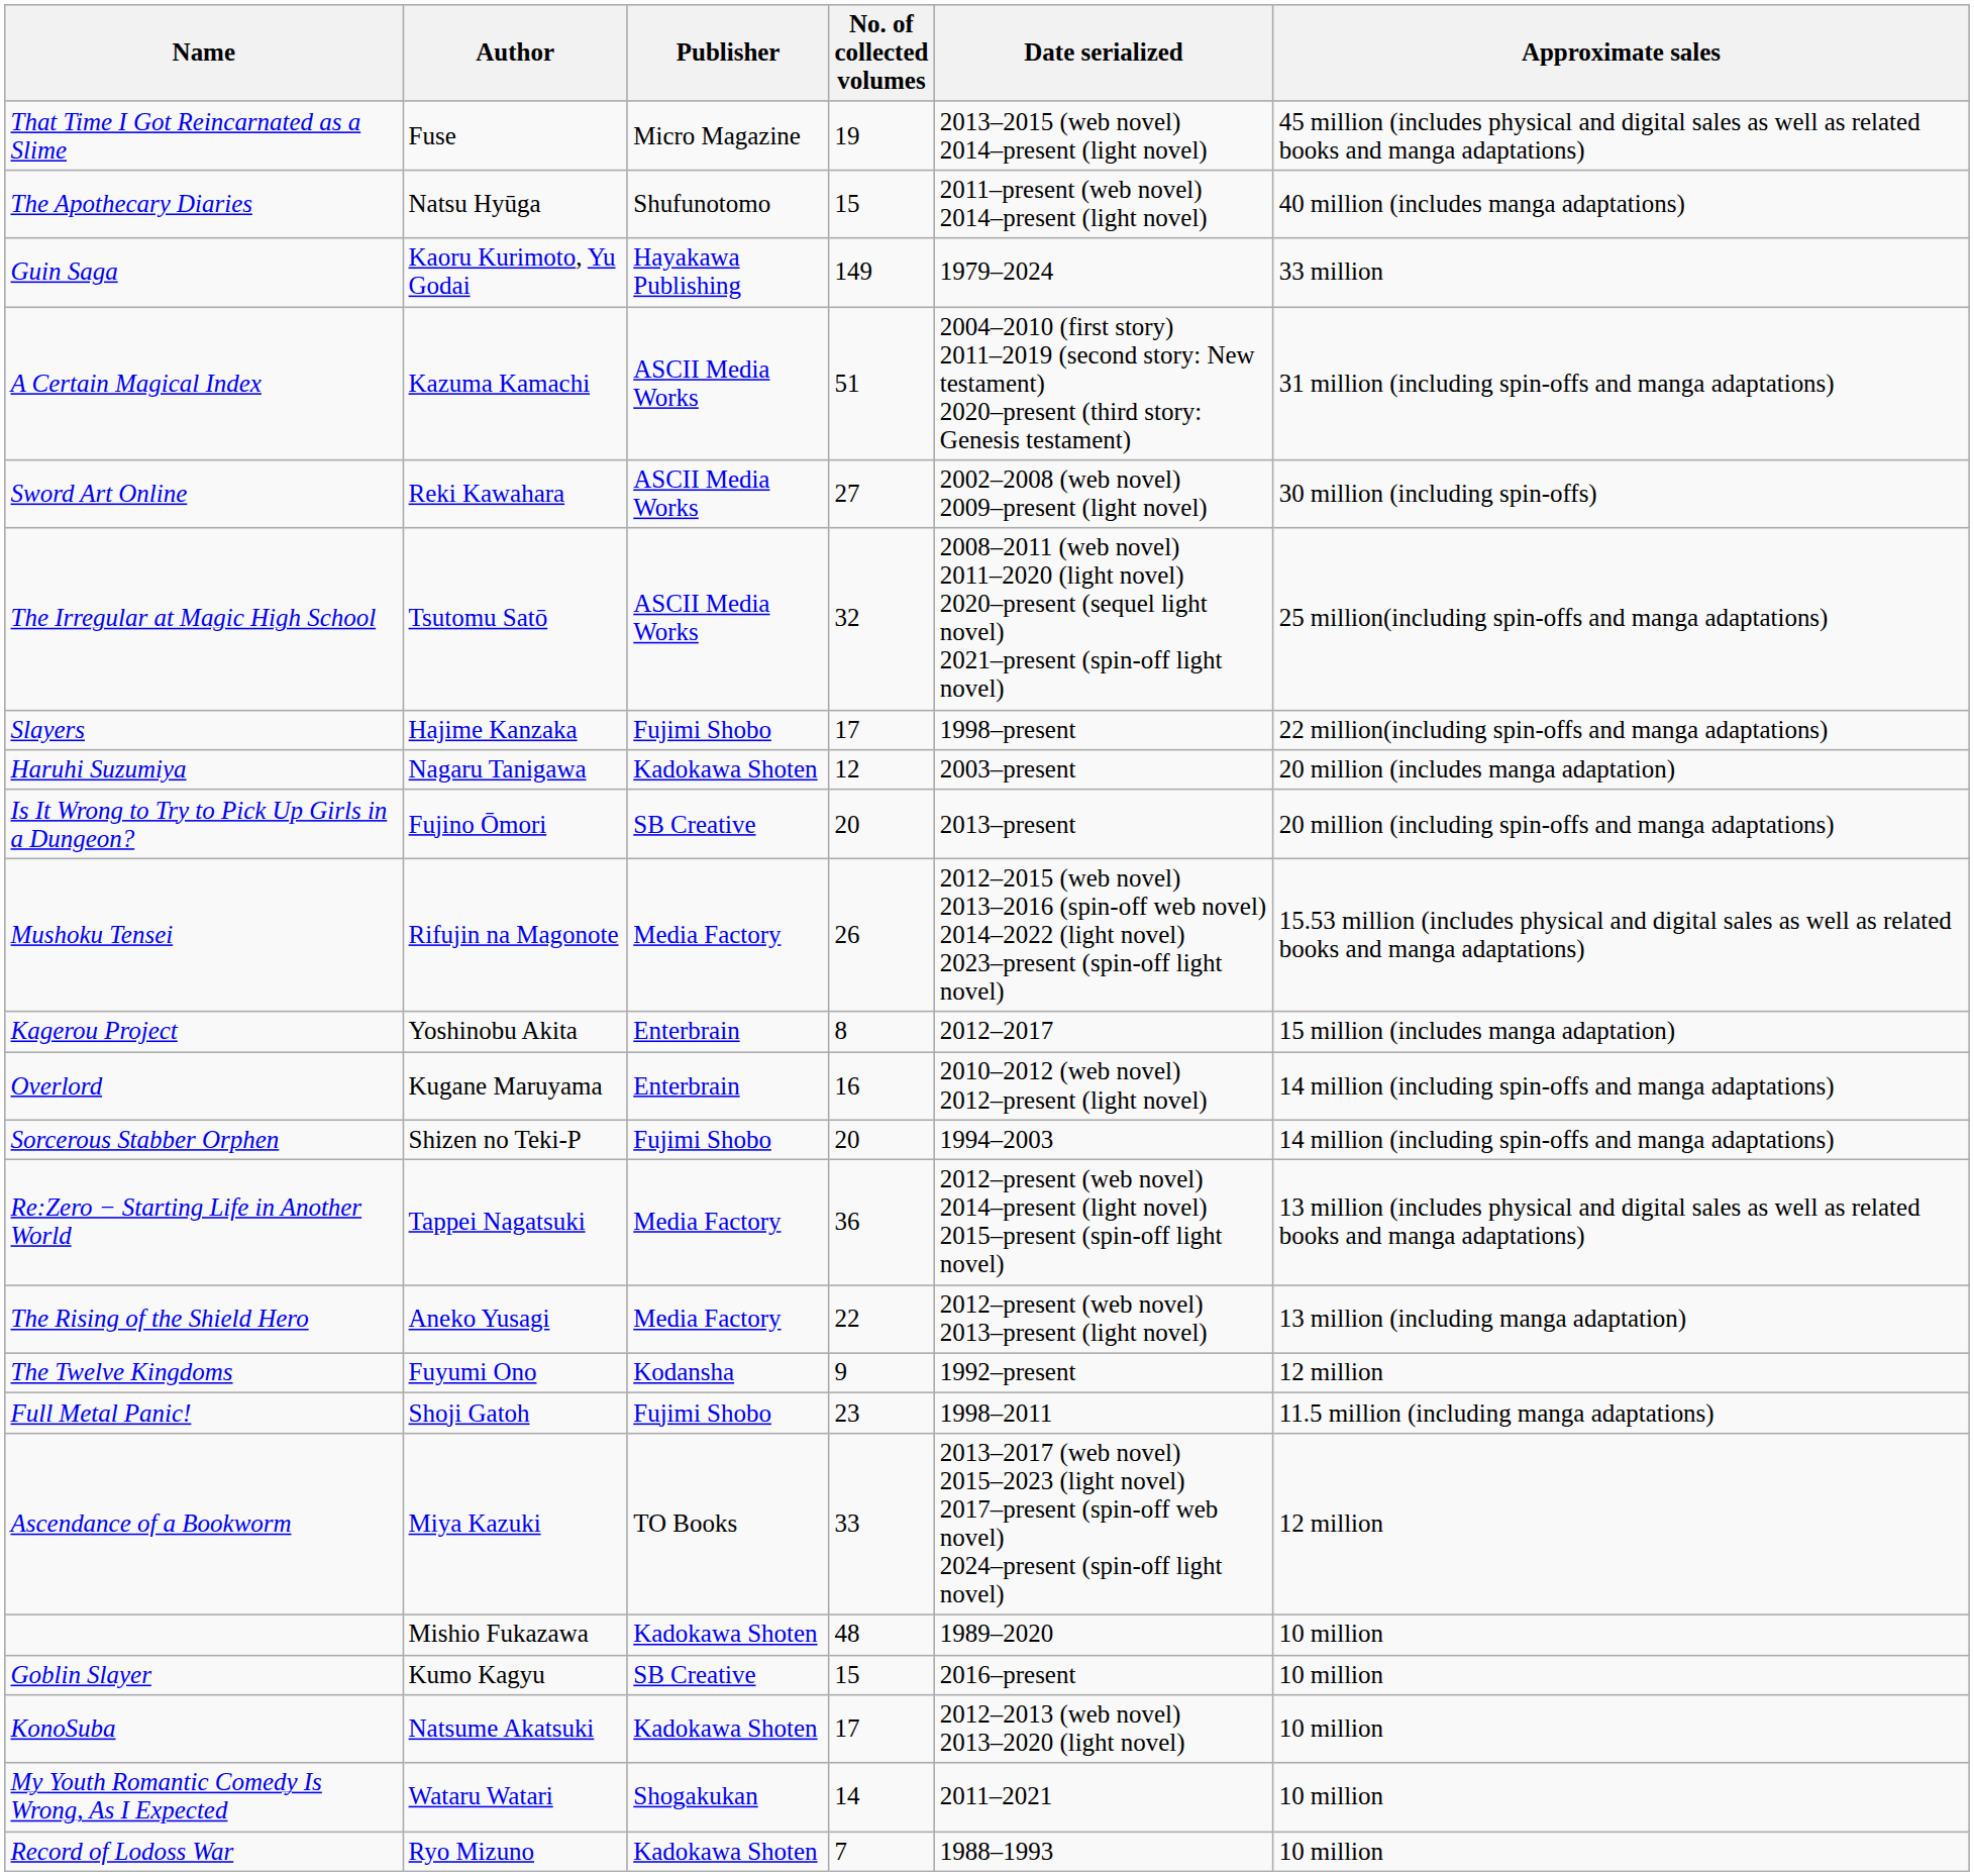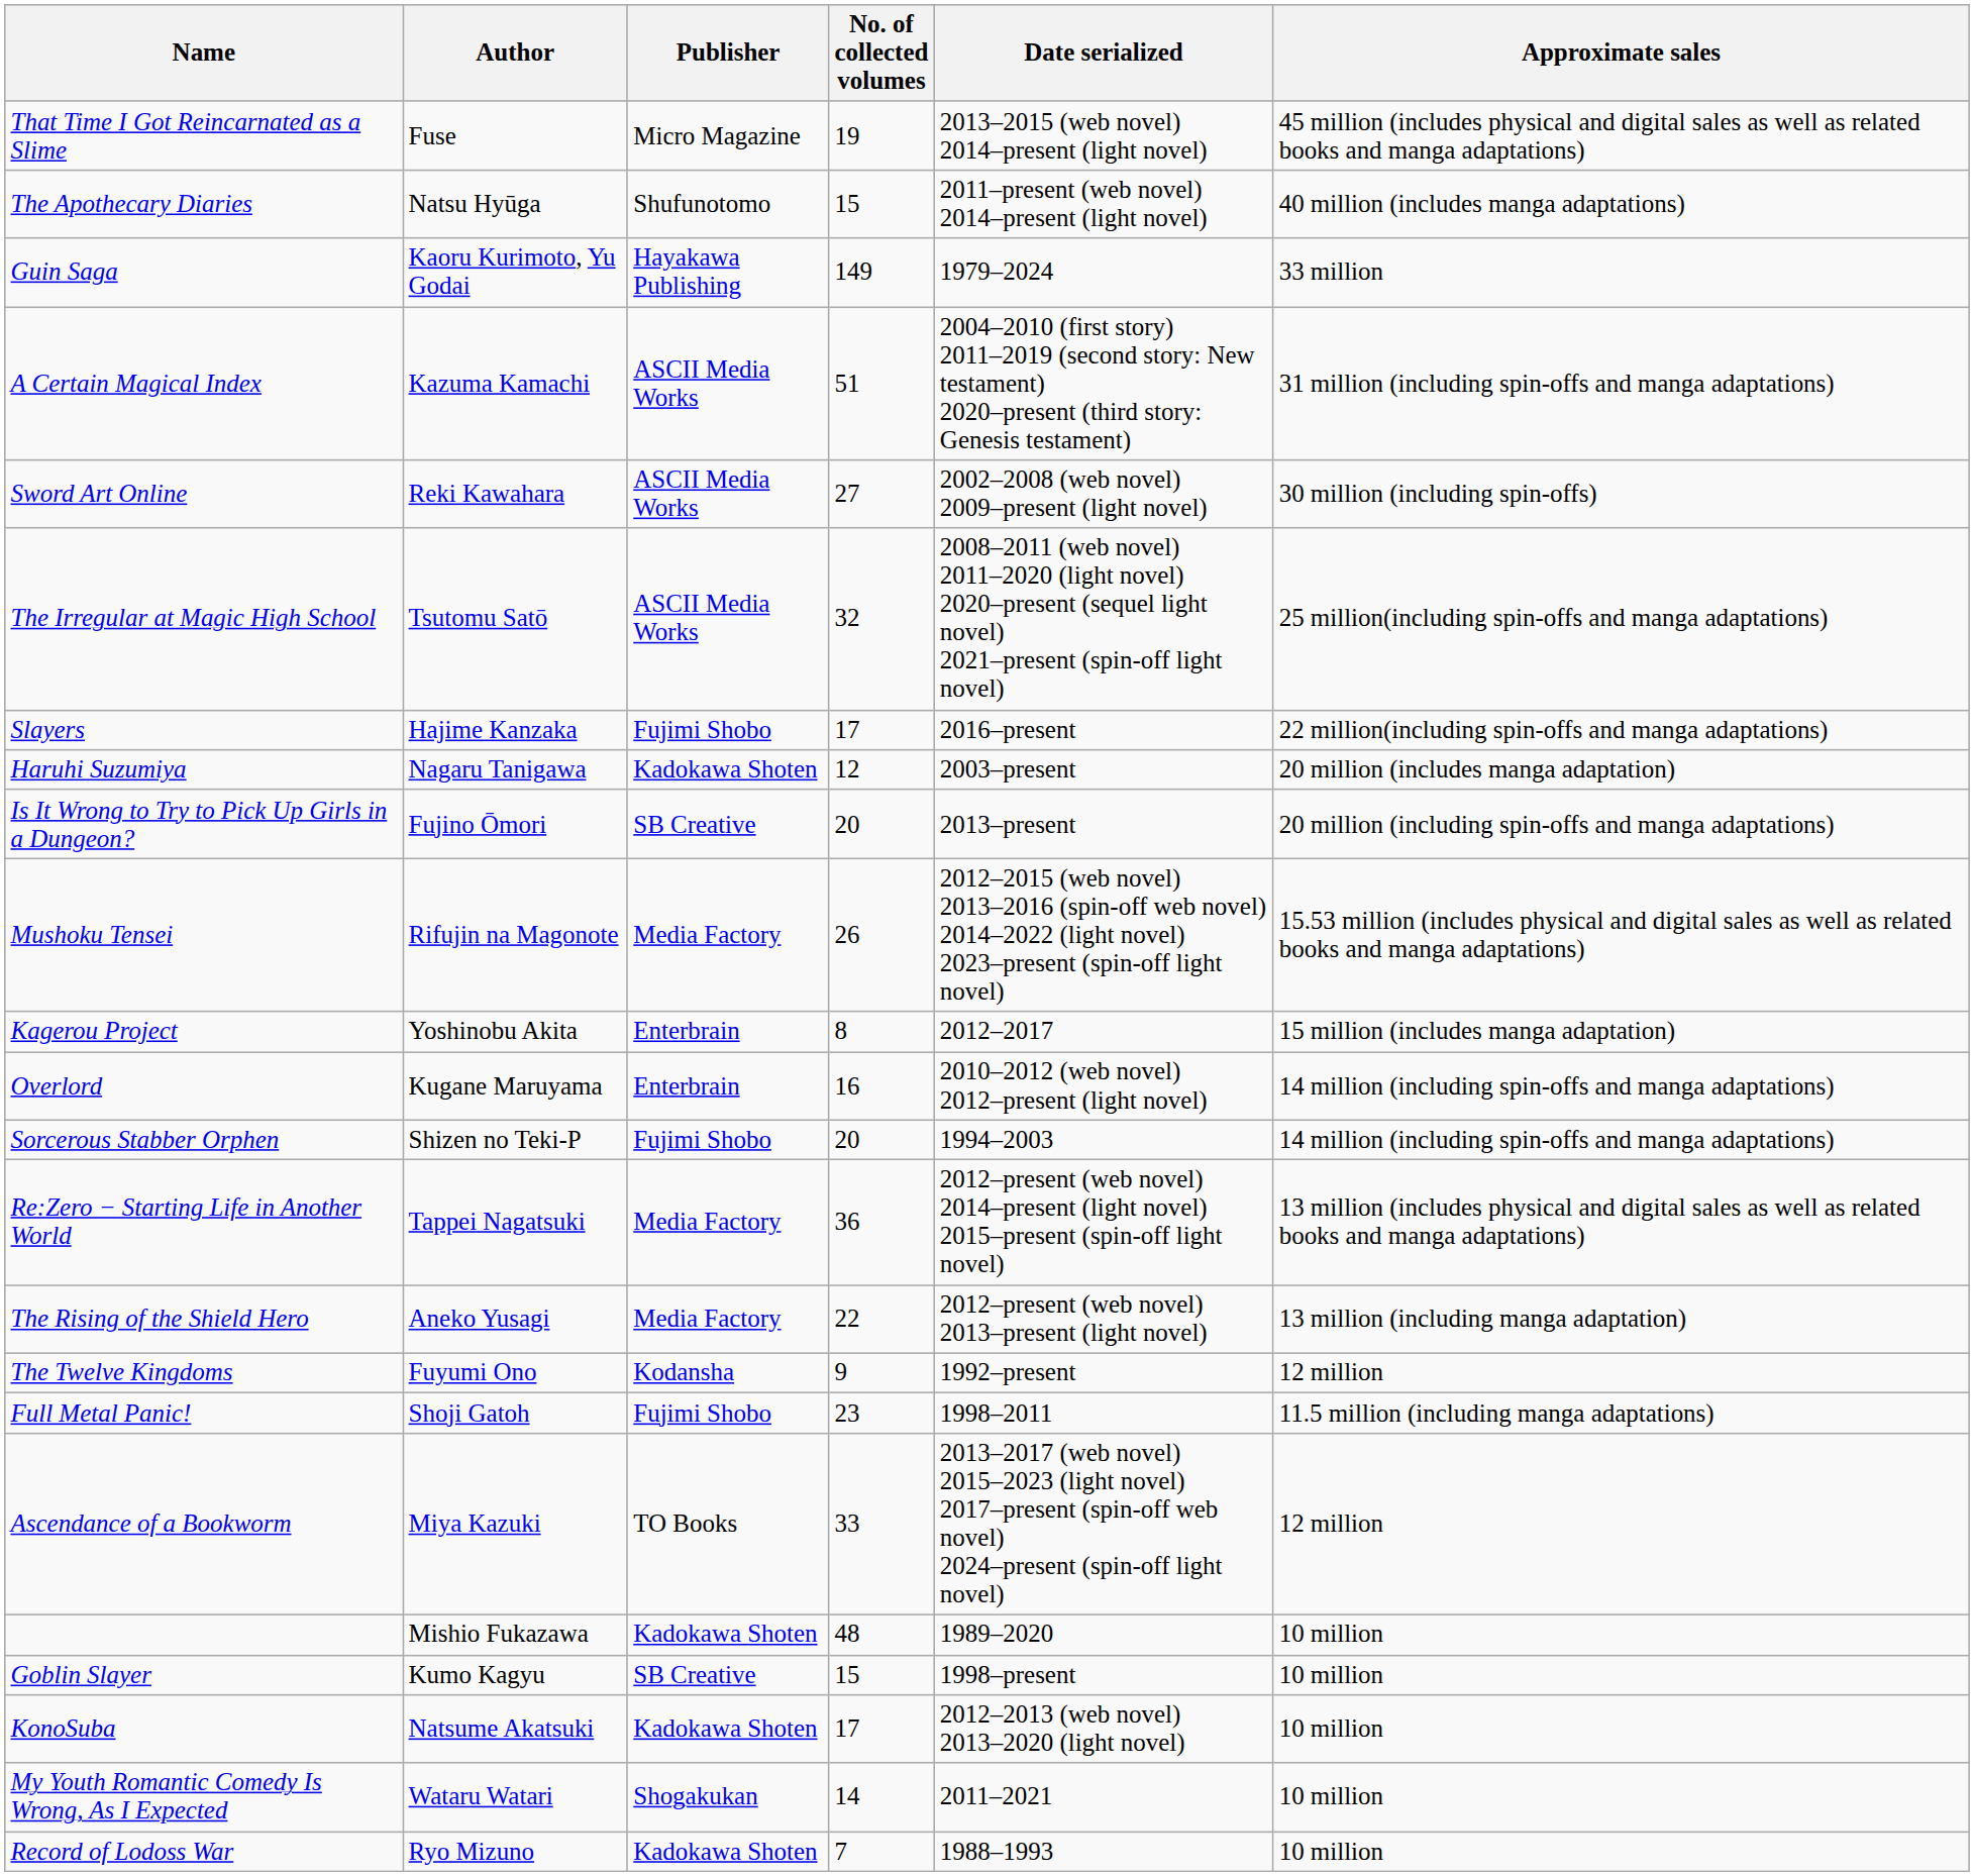Slayers | Date serialized: 1998–present -> 2016–present
Goblin Slayer | Date serialized: 2016–present -> 1998–present
